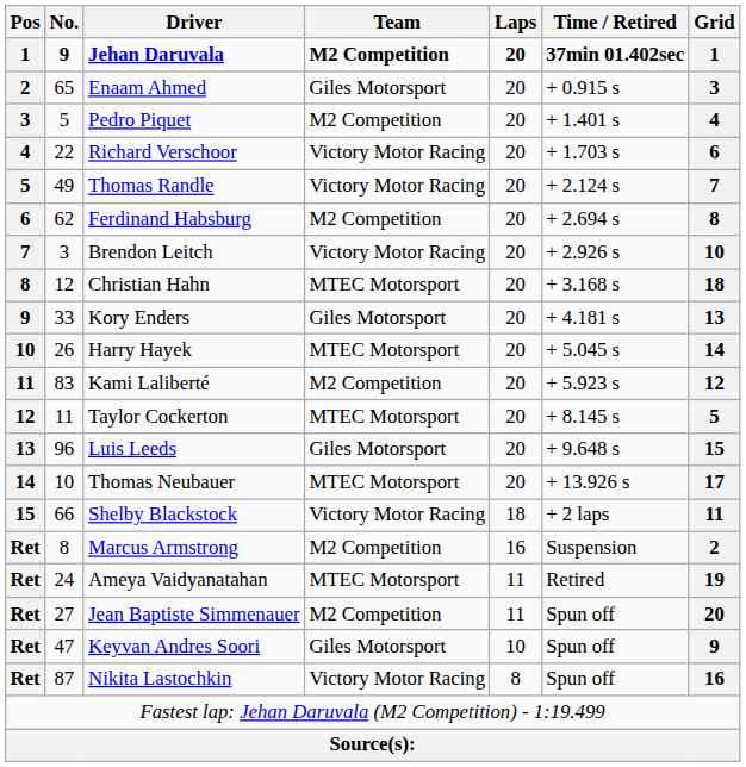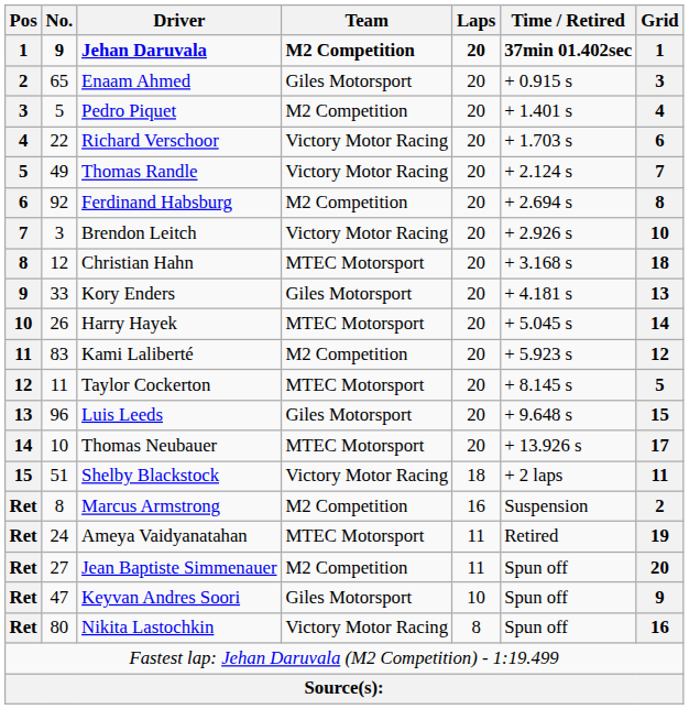Ferdinand Habsburg | No.: 62 -> 92
Shelby Blackstock | No.: 66 -> 51
Nikita Lastochkin | No.: 87 -> 80
